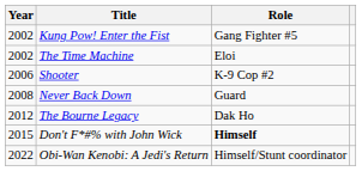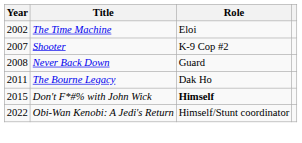- row: 2002 | Kung Pow! Enter the Fist | Gang Fighter #5
Shooter | Year: 2006 -> 2007
The Bourne Legacy | Year: 2012 -> 2011
